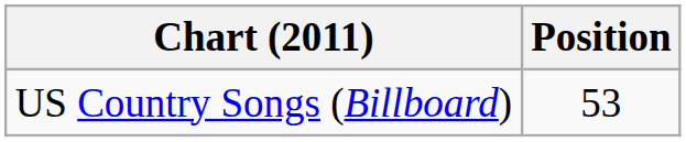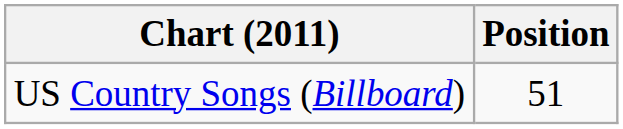US Country Songs (Billboard) | Position: 53 -> 51
